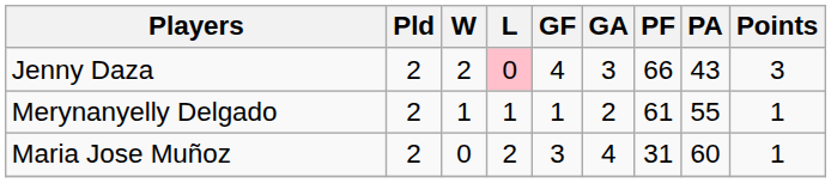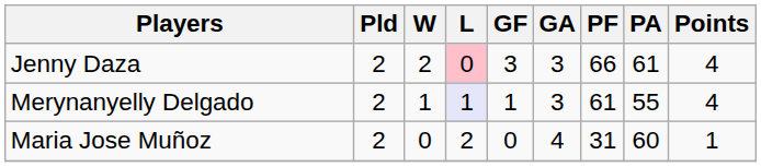Jenny Daza | GF: 4 -> 3
Jenny Daza | PA: 43 -> 61
Jenny Daza | Points: 3 -> 4
Merynanyelly Delgado | L: no background -> lavender background
Merynanyelly Delgado | GA: 2 -> 3
Merynanyelly Delgado | Points: 1 -> 4
Maria Jose Muñoz | GF: 3 -> 0
